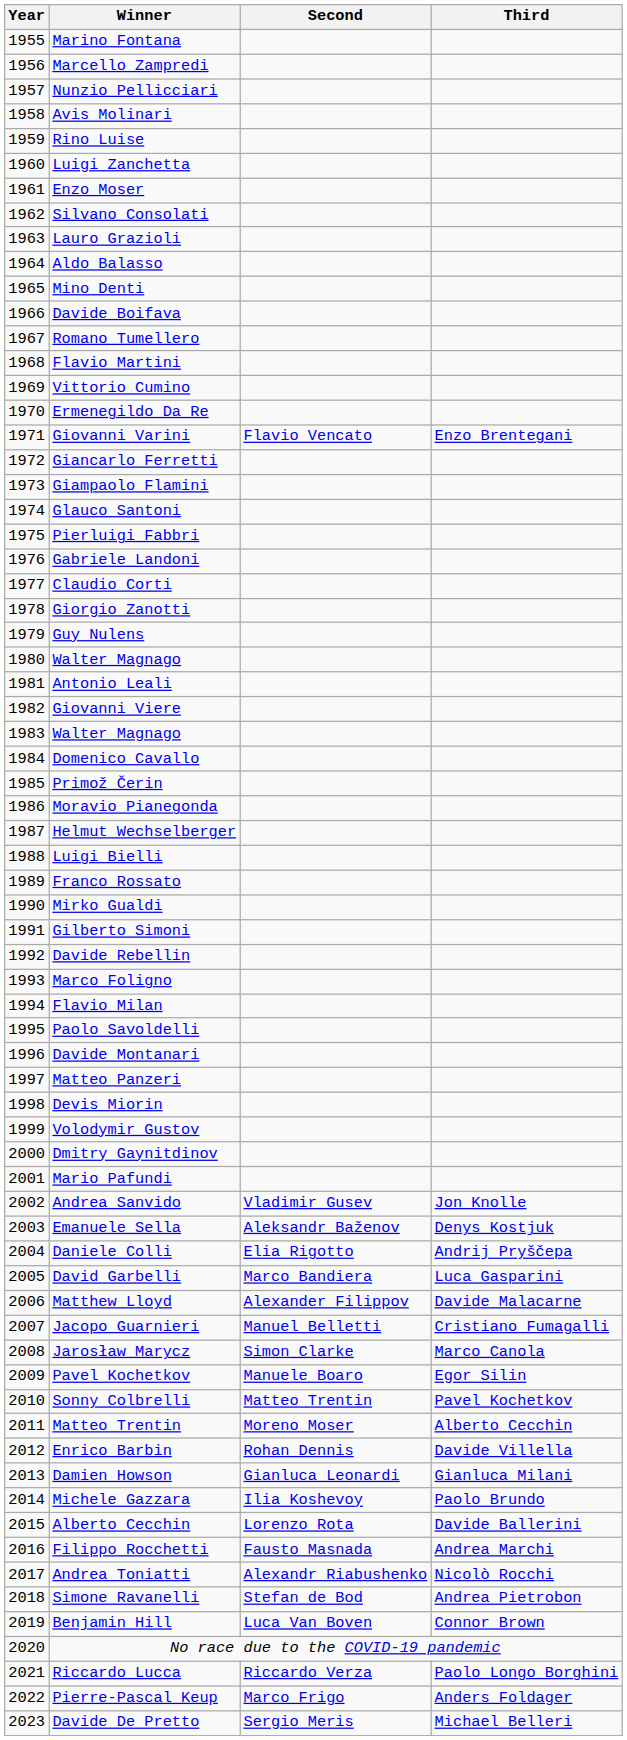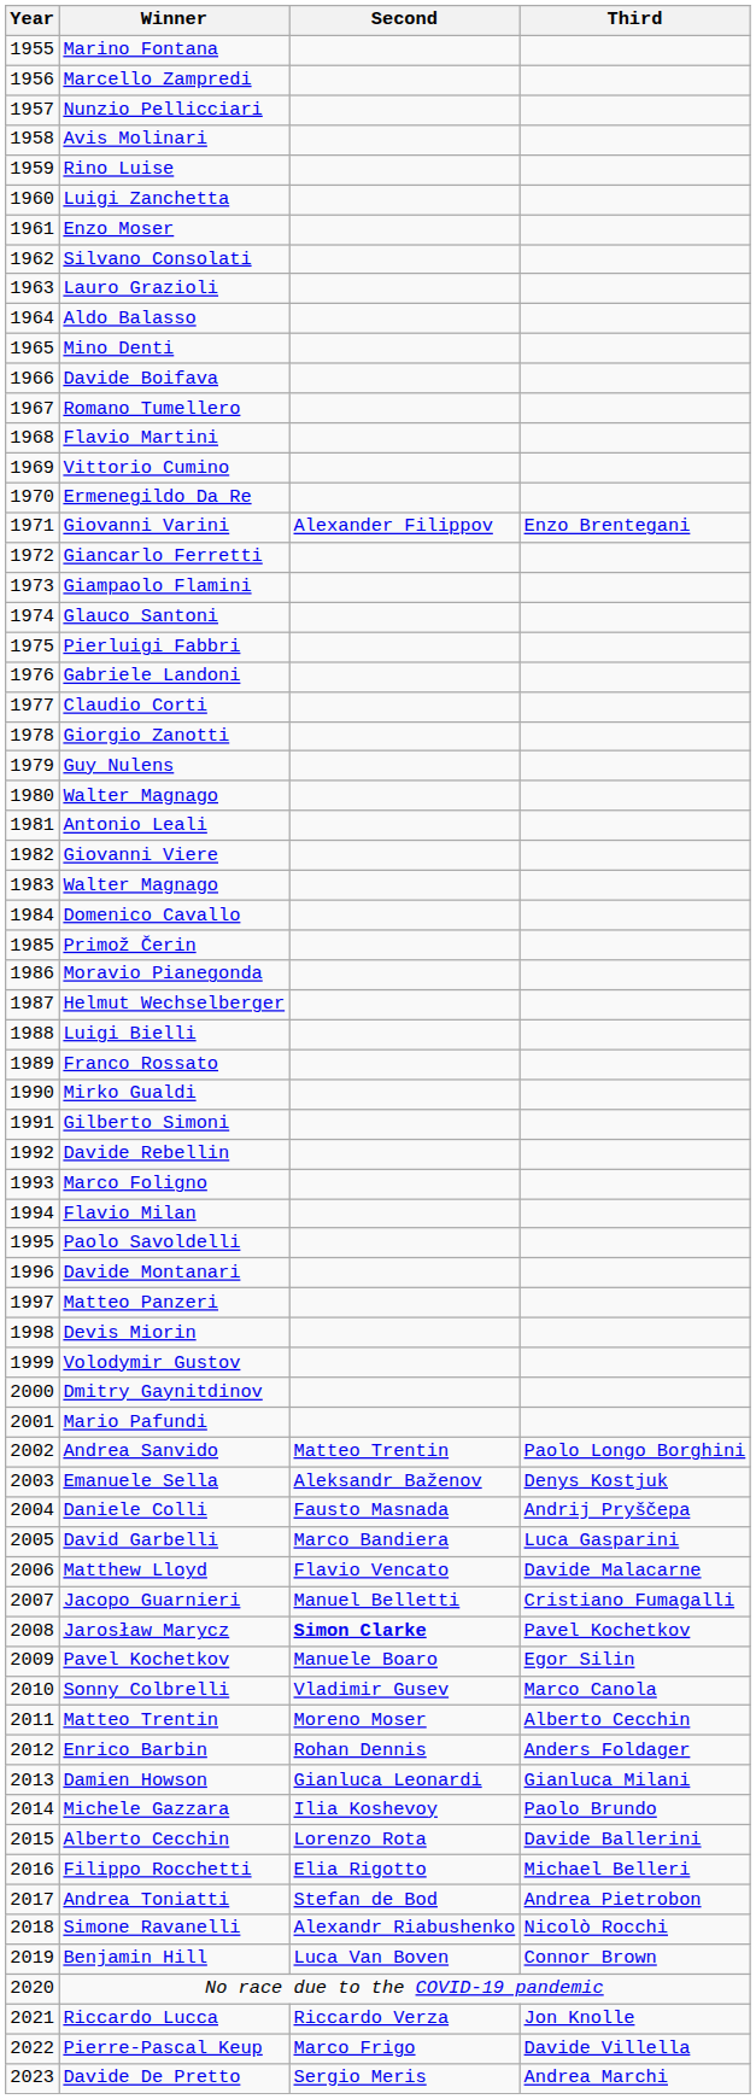Giovanni Varini | Second: Flavio Vencato -> Alexander Filippov
Andrea Sanvido | Second: Vladimir Gusev -> Matteo Trentin
Andrea Sanvido | Third: Jon Knolle -> Paolo Longo Borghini
Daniele Colli | Second: Elia Rigotto -> Fausto Masnada
Matthew Lloyd | Second: Alexander Filippov -> Flavio Vencato
Jarosław Marycz | Second: normal -> bold
Jarosław Marycz | Third: Marco Canola -> Pavel Kochetkov
Sonny Colbrelli | Second: Matteo Trentin -> Vladimir Gusev
Sonny Colbrelli | Third: Pavel Kochetkov -> Marco Canola
Enrico Barbin | Third: Davide Villella -> Anders Foldager
Filippo Rocchetti | Second: Fausto Masnada -> Elia Rigotto
Filippo Rocchetti | Third: Andrea Marchi -> Michael Belleri
Andrea Toniatti | Second: Alexandr Riabushenko -> Stefan de Bod
Andrea Toniatti | Third: Nicolò Rocchi -> Andrea Pietrobon
Simone Ravanelli | Second: Stefan de Bod -> Alexandr Riabushenko
Simone Ravanelli | Third: Andrea Pietrobon -> Nicolò Rocchi
Riccardo Lucca | Third: Paolo Longo Borghini -> Jon Knolle
Pierre-Pascal Keup | Third: Anders Foldager -> Davide Villella
Davide De Pretto | Third: Michael Belleri -> Andrea Marchi
